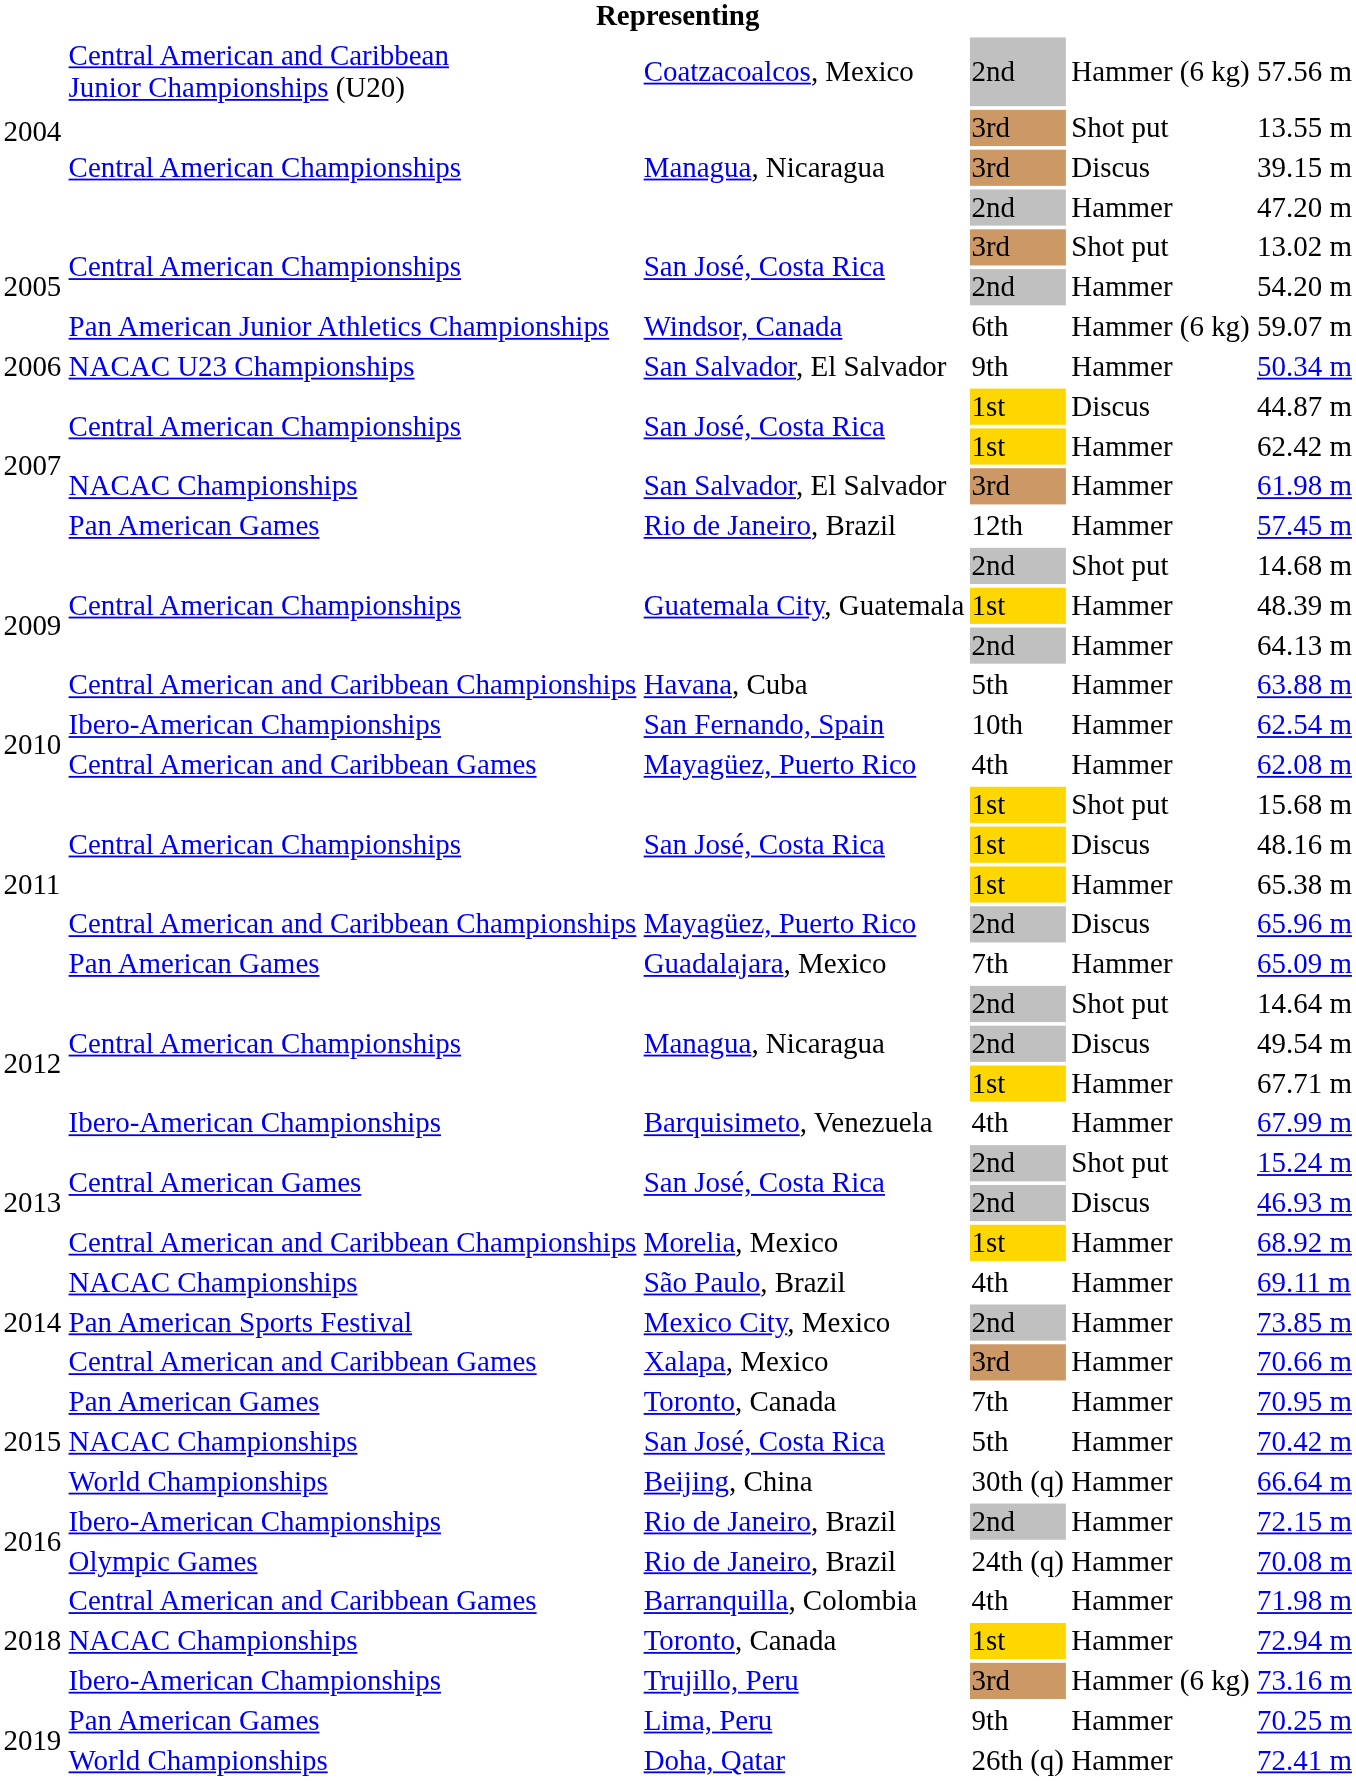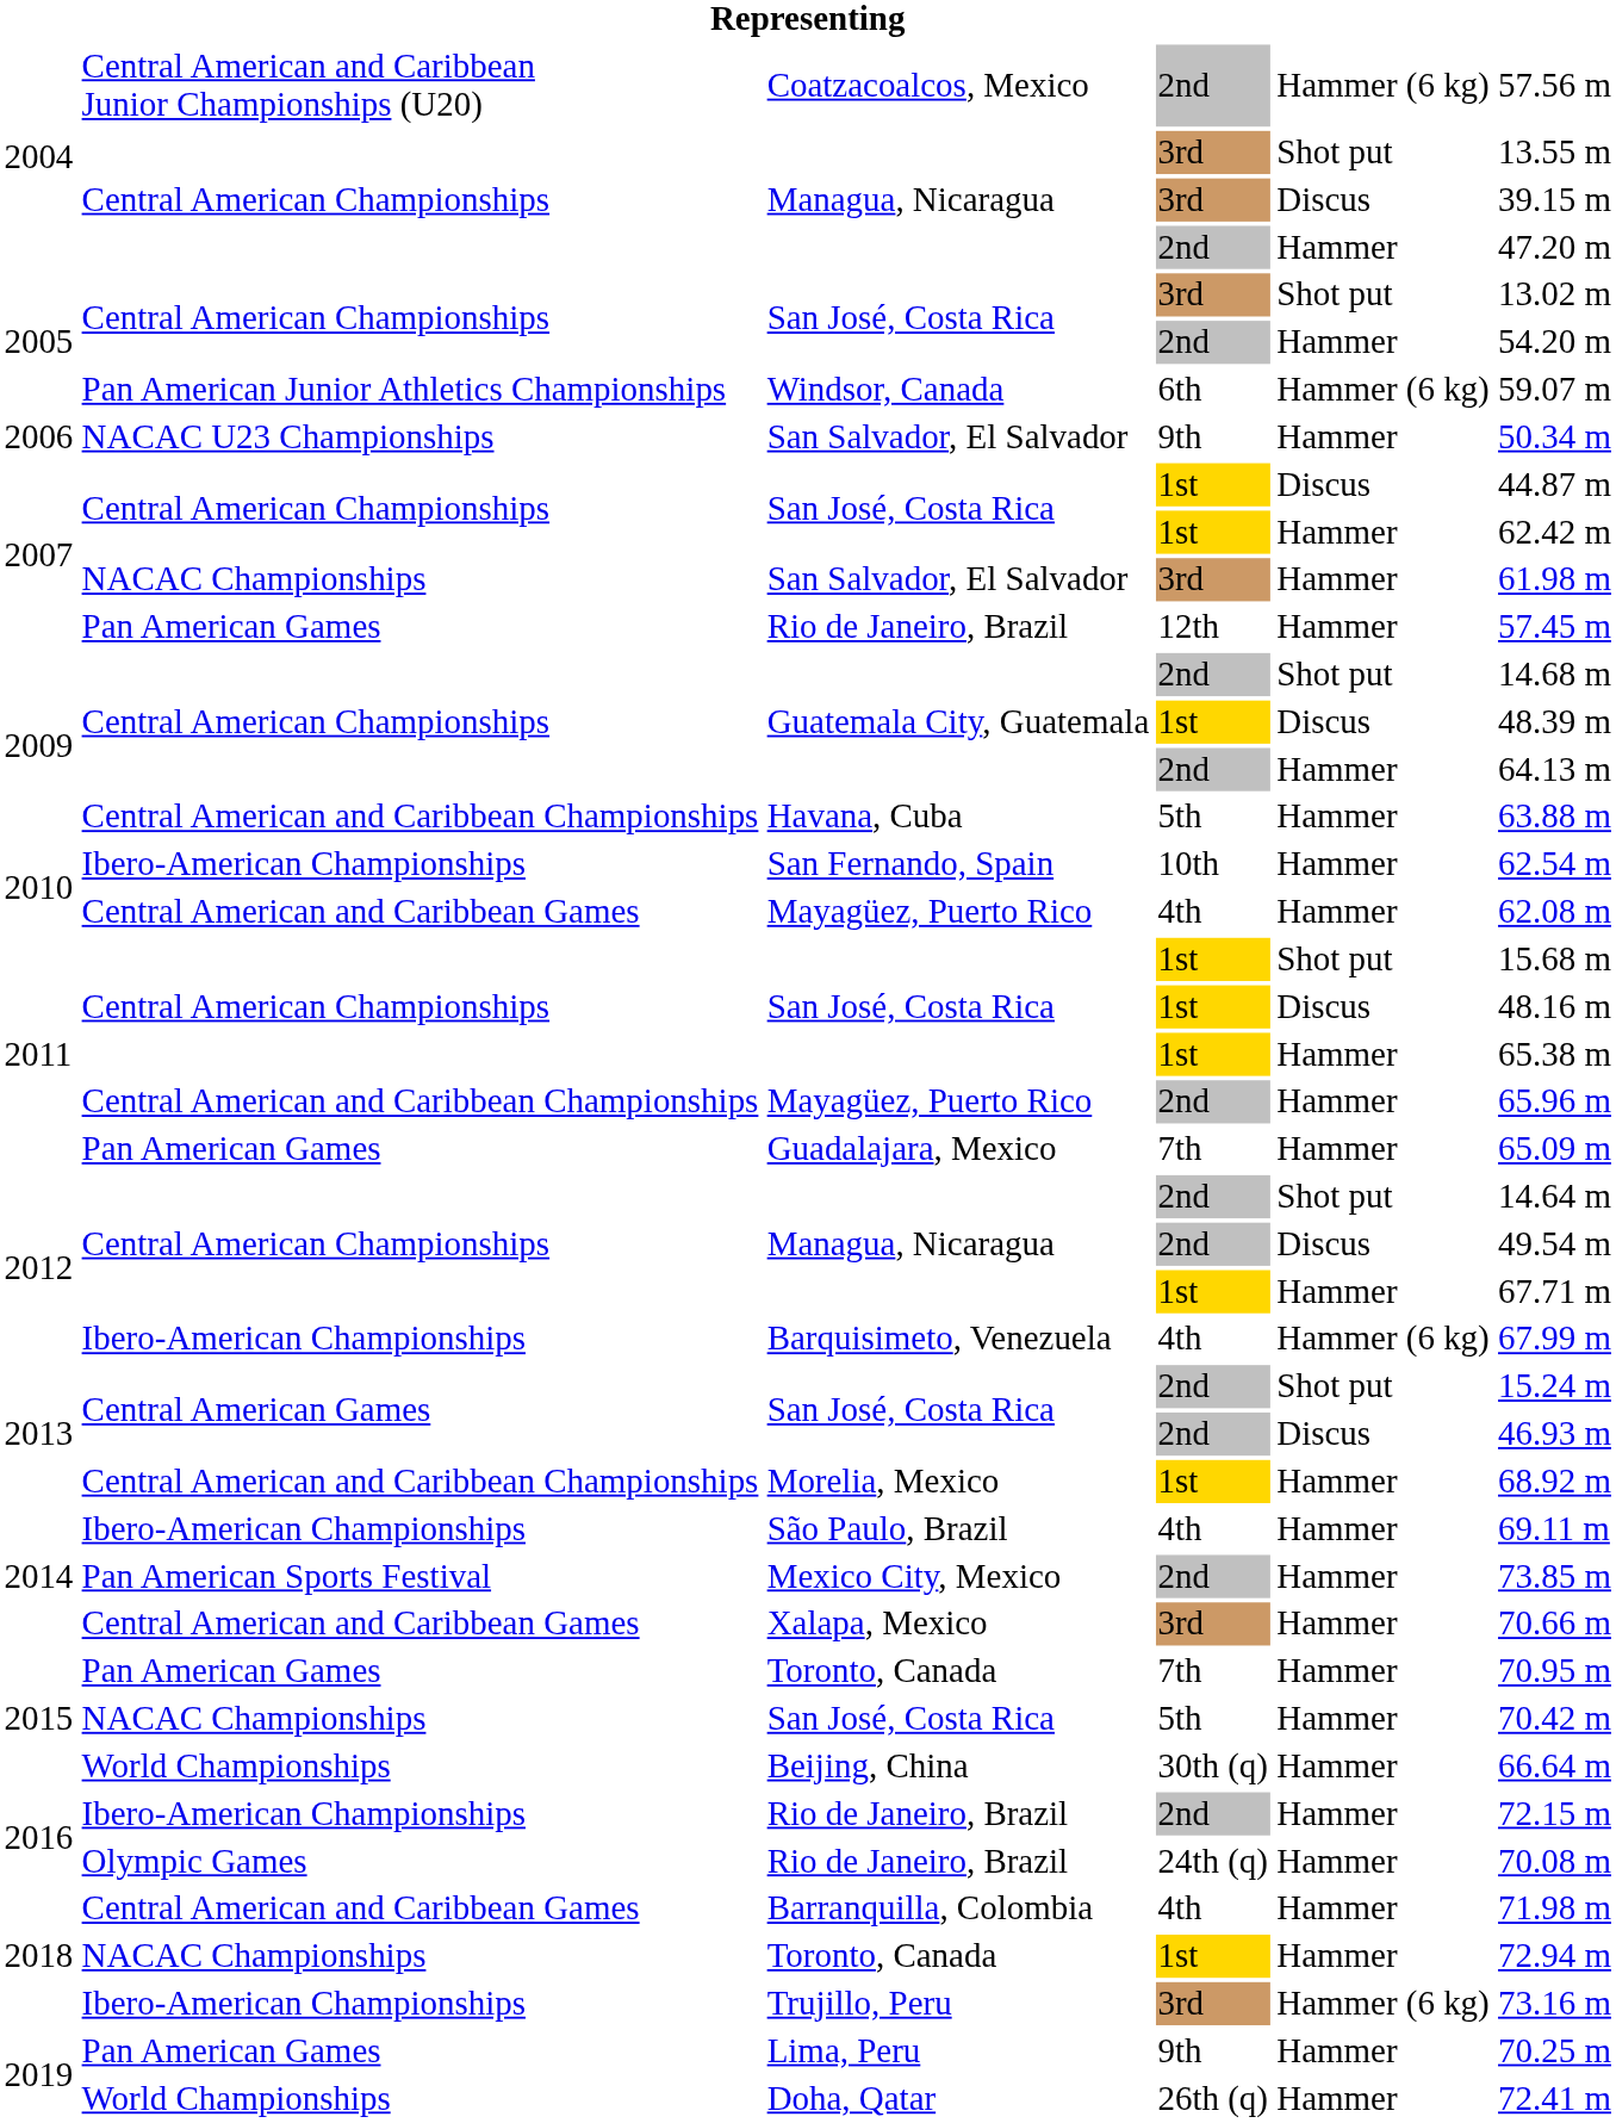Guatemala City, Guatemala / 1st | column 5: Hammer -> Discus
Mayagüez, Puerto Rico / 2nd | column 5: Discus -> Hammer
Barquisimeto, Venezuela | column 5: Hammer -> Hammer (6 kg)
São Paulo, Brazil | column 2: NACAC Championships -> Ibero-American Championships
